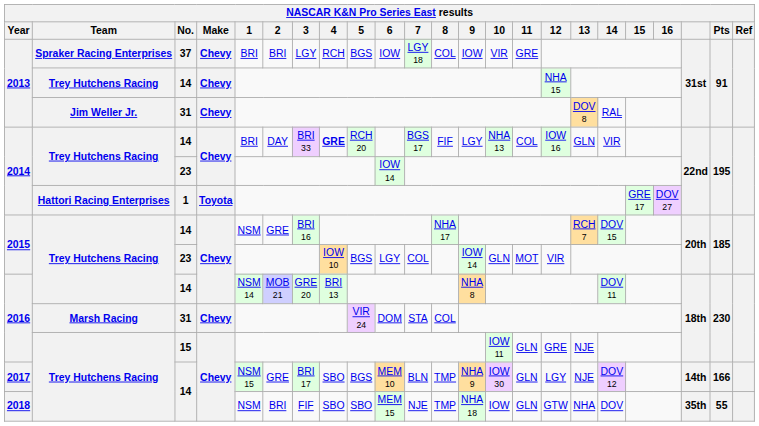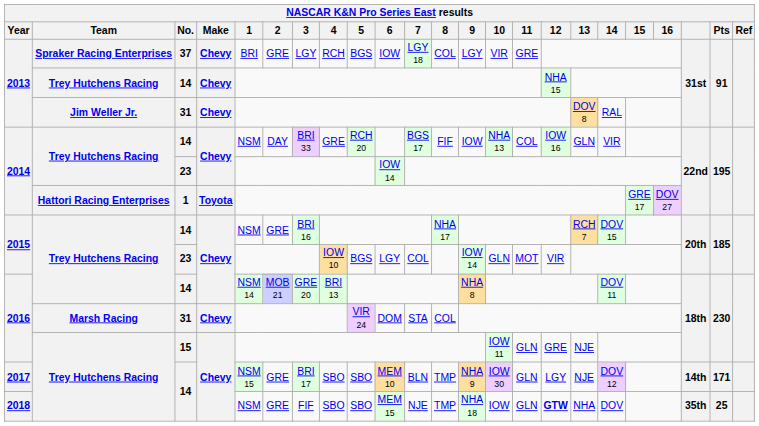2013 / 37 | 2: BRI -> GRE
2013 / 37 | 9: IOW -> LGY
2014 / 14 | 1: BRI -> NSM
2014 / 14 | 4: bold -> normal
2014 / 14 | 9: LGY -> IOW
2017 | 5: BGS -> SBO
2017 | Pts: 166 -> 171
2018 | 2: BRI -> GRE
2018 | 12: normal -> bold
2018 | Pts: 55 -> 25
